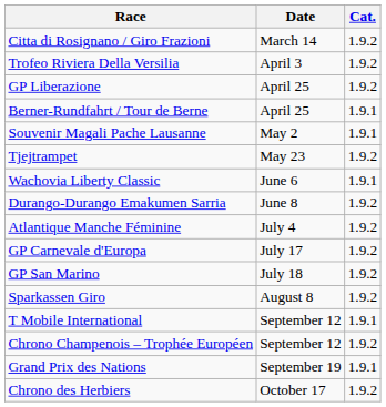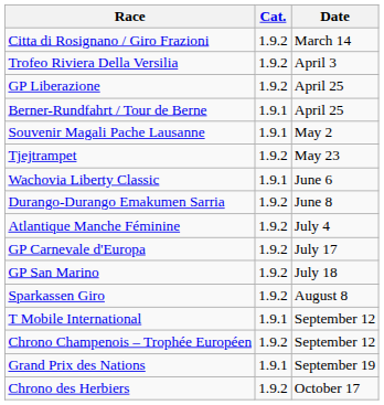columns swapped: Date <-> Cat.
